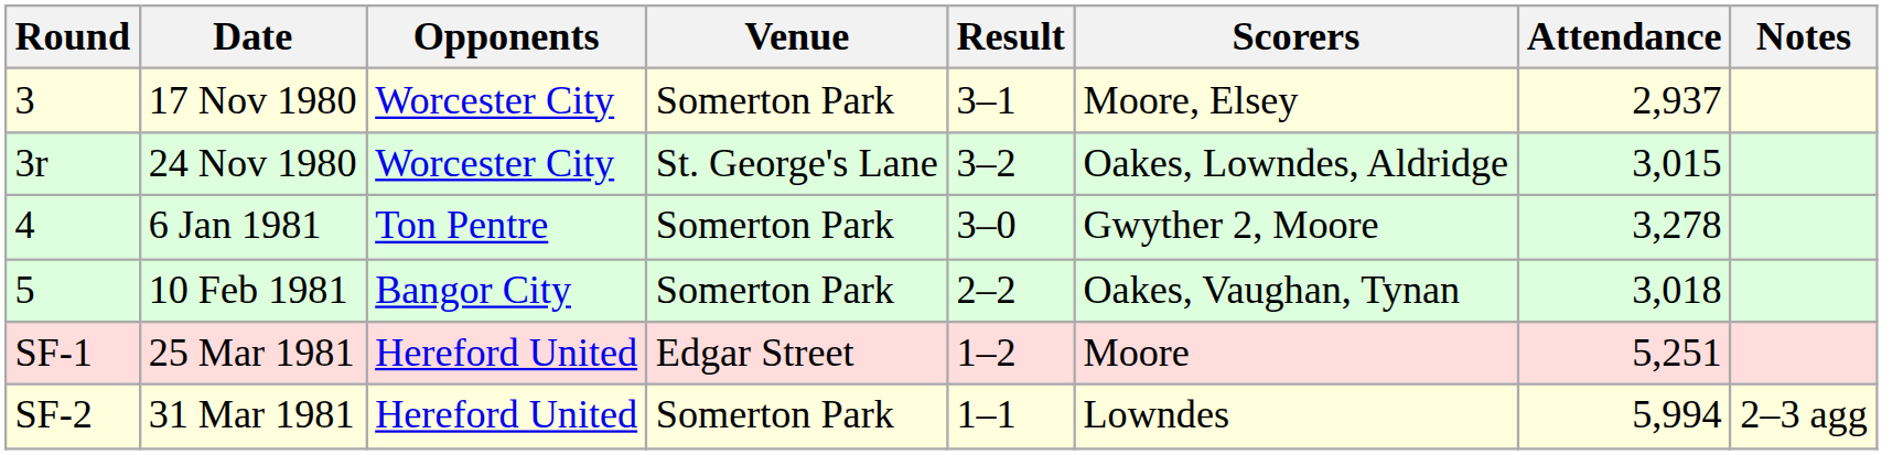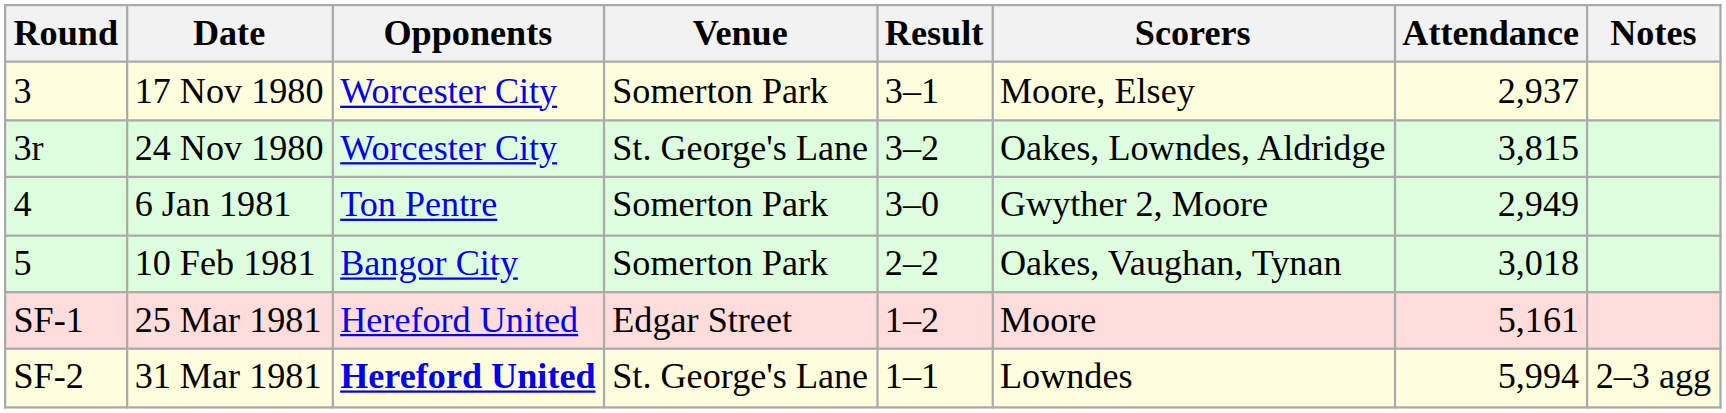24 Nov 1980 | Attendance: 3,015 -> 3,815
6 Jan 1981 | Attendance: 3,278 -> 2,949
25 Mar 1981 | Attendance: 5,251 -> 5,161
31 Mar 1981 | Opponents: normal -> bold
31 Mar 1981 | Venue: Somerton Park -> St. George's Lane
